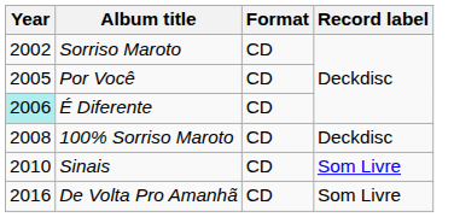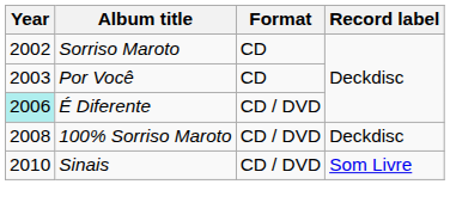Por Você | Year: 2005 -> 2003
É Diferente | Format: CD -> CD / DVD
100% Sorriso Maroto | Format: CD -> CD / DVD
Sinais | Format: CD -> CD / DVD
- row: 2016 | De Volta Pro Amanhã | CD | Som Livre
